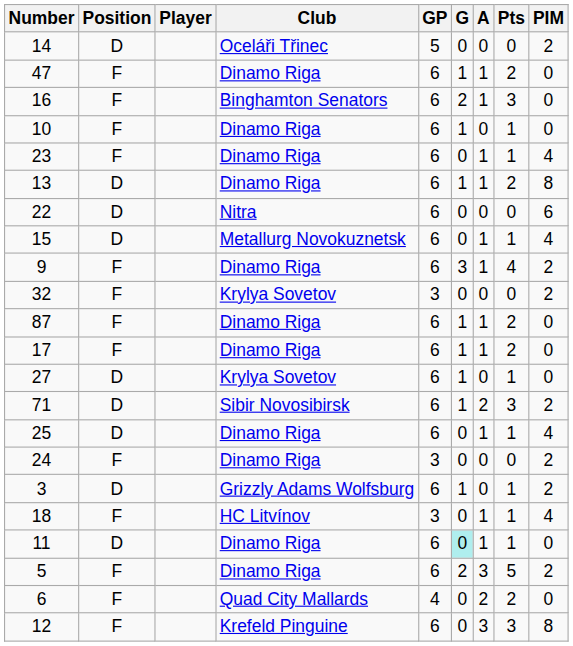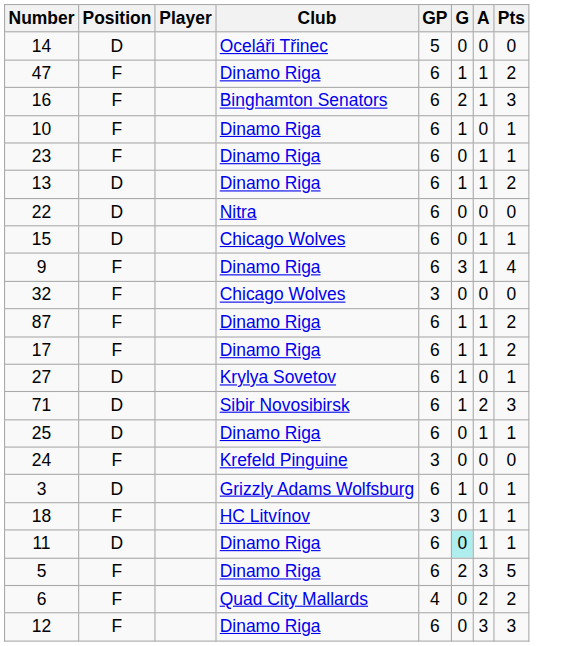- column: PIM | 2 | 0 | 0 | 0 | 4 | 8 | 6 | 4 | 2 | 2 | 0 | 0 | 0 | 2 | 4 | 2 | 2 | 4 | 0 | 2 | 0 | 8
15 | Club: Metallurg Novokuznetsk -> Chicago Wolves
32 | Club: Krylya Sovetov -> Chicago Wolves
24 | Club: Dinamo Riga -> Krefeld Pinguine
12 | Club: Krefeld Pinguine -> Dinamo Riga
